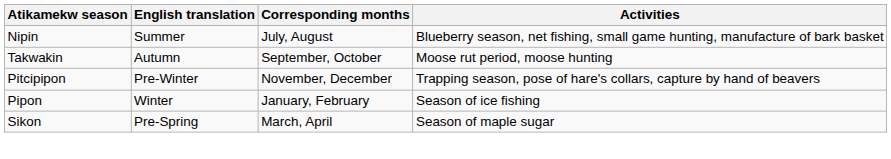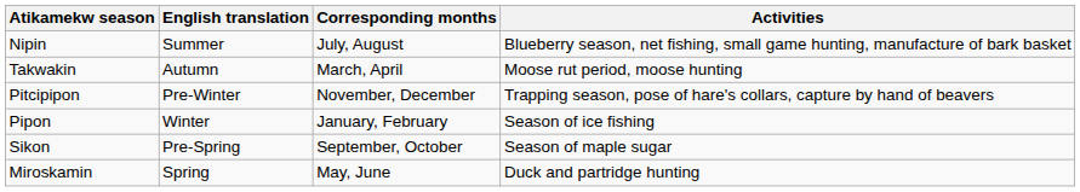Takwakin | Corresponding months: September, October -> March, April
Sikon | Corresponding months: March, April -> September, October
+ row: Miroskamin | Spring | May, June | Duck and partridge hunting
